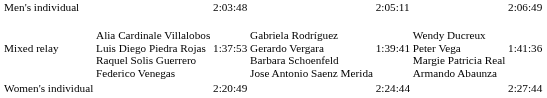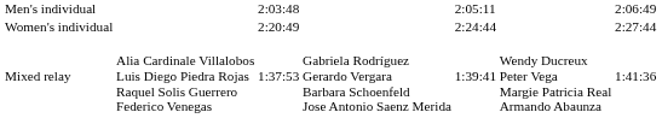rows swapped: Women's individual <-> Mixed relay
